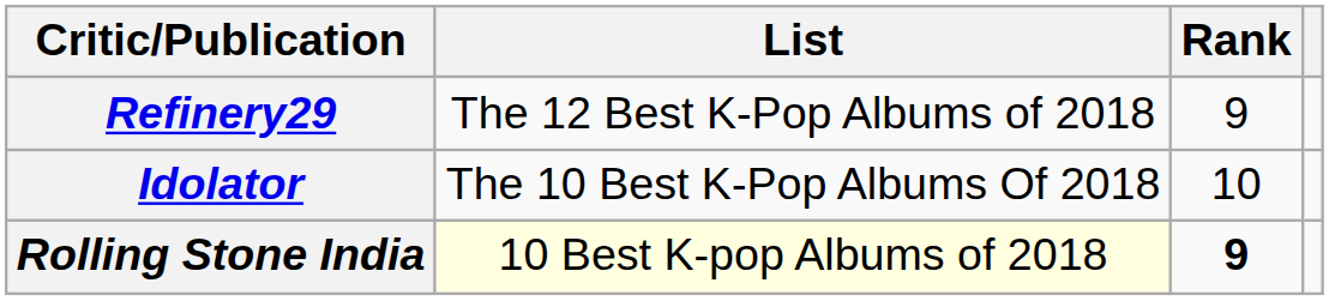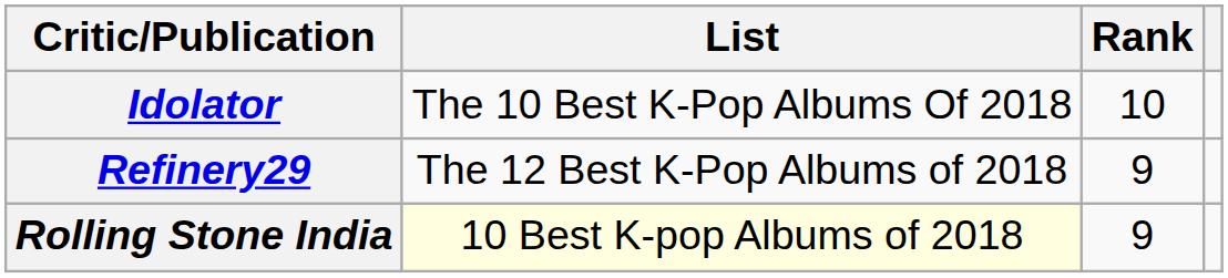rows swapped: Idolator <-> Refinery29
Rolling Stone India | Rank: bold -> normal
